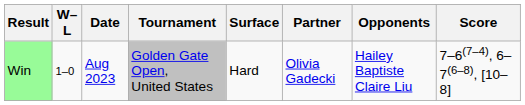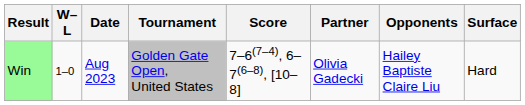columns swapped: Surface <-> Score
